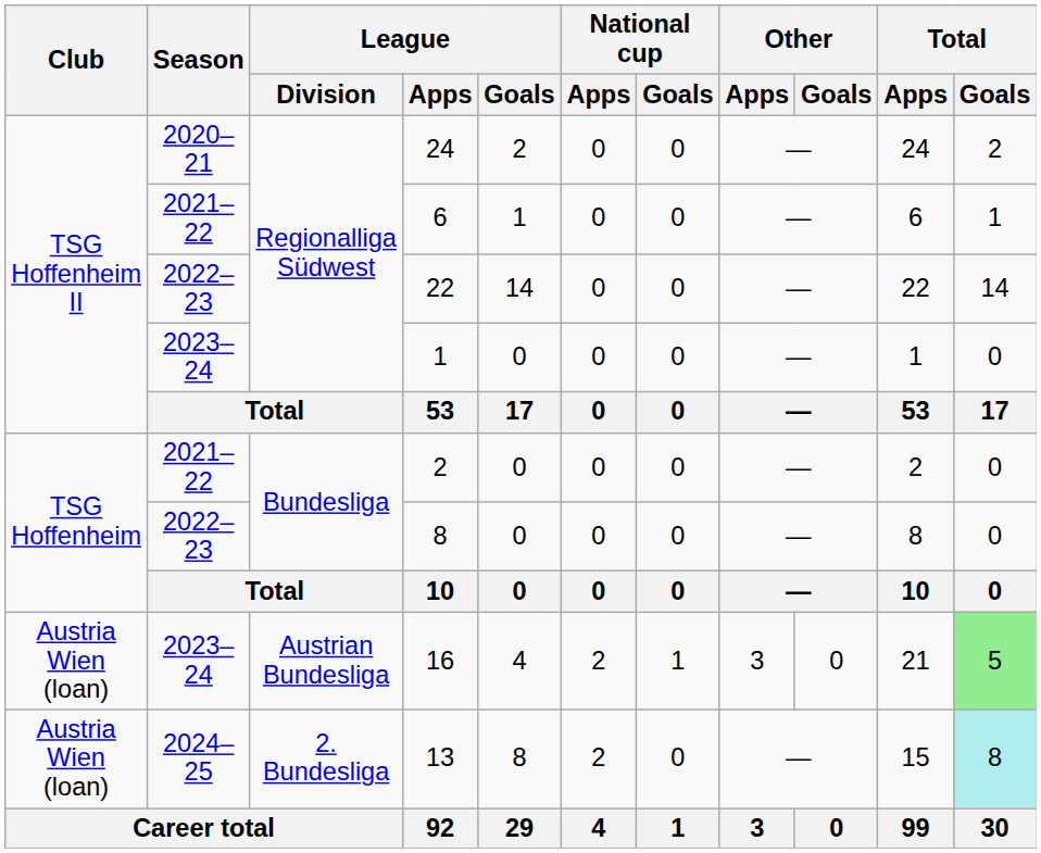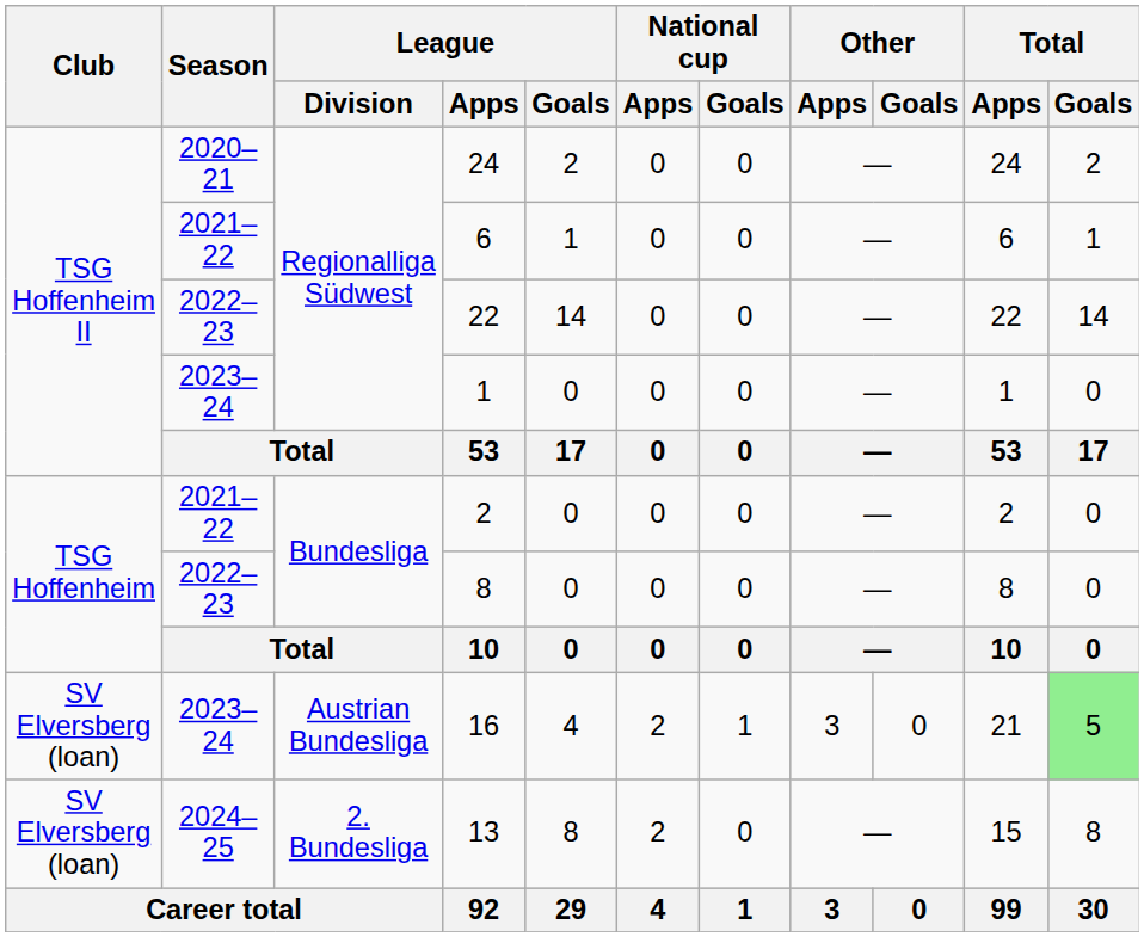16 | Club: Austria Wien (loan) -> SV Elversberg (loan)
13 | Club: Austria Wien (loan) -> SV Elversberg (loan)
13 | Total / Goals: paleturquoise background -> no background
